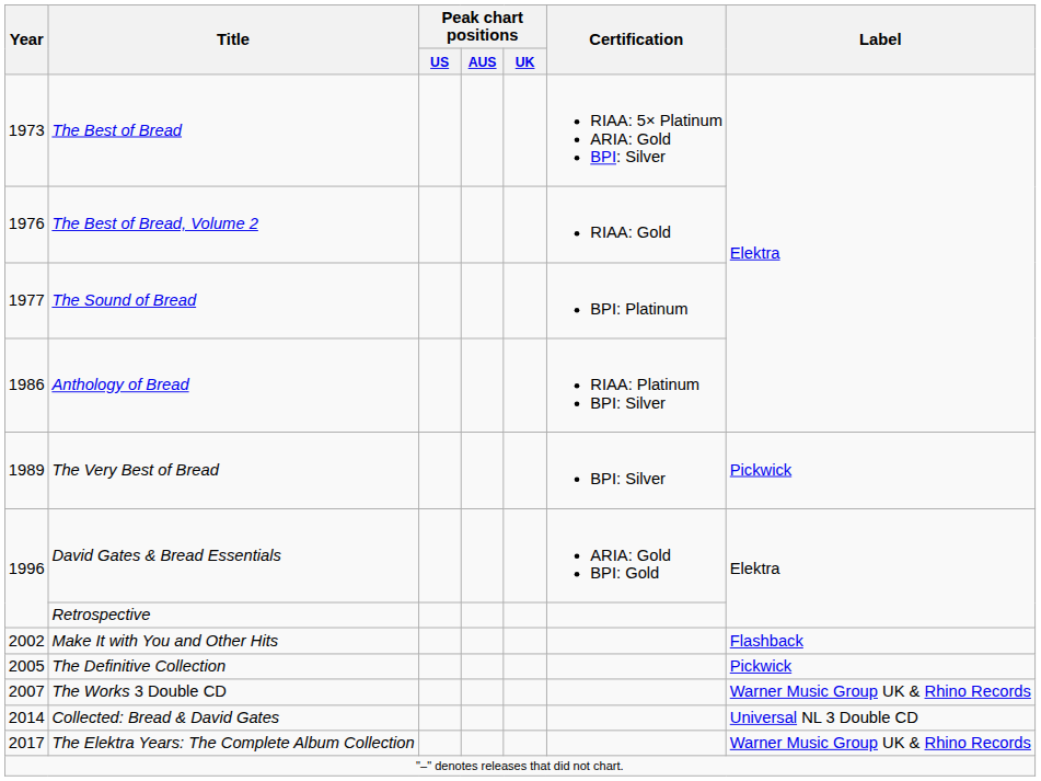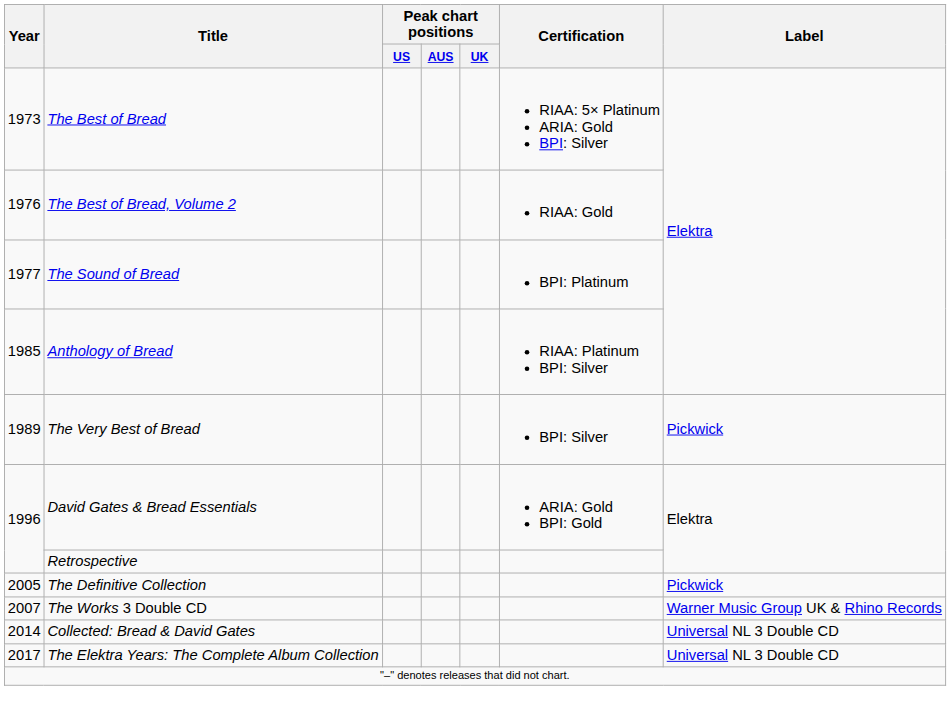Anthology of Bread | Year: 1986 -> 1985
- row: 2002 | Make It with You and Other Hits | Flashback
The Elektra Years: The Complete Album Collection | Label: Warner Music Group UK & Rhino Records -> Universal NL 3 Double CD
